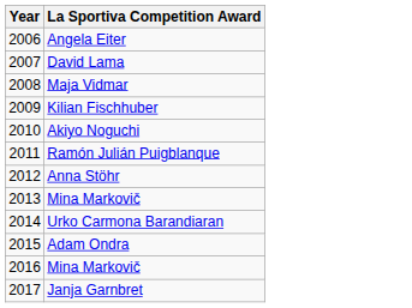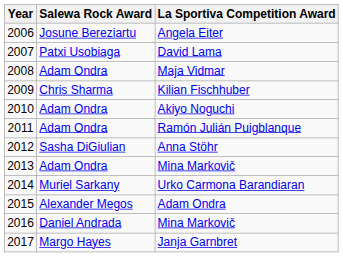+ column: Salewa Rock Award | Josune Bereziartu | Patxi Usobiaga | Adam Ondra | Chris Sharma | Adam Ondra | Adam Ondra | Sasha DiGiulian | Adam Ondra | Muriel Sarkany | Alexander Megos | Daniel Andrada | Margo Hayes
